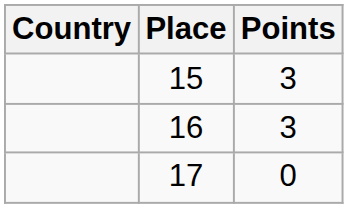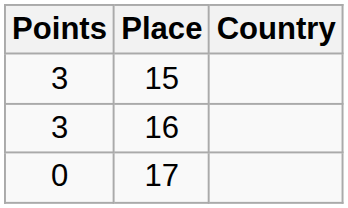columns swapped: Country <-> Points
